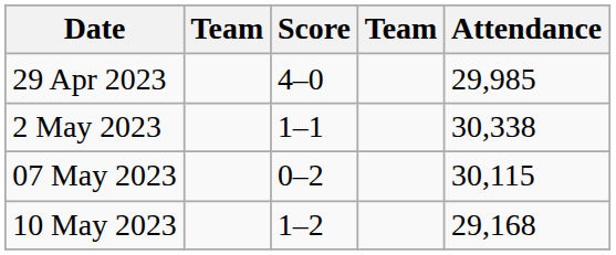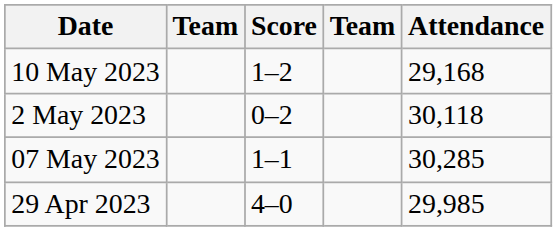rows swapped: 29 Apr 2023 <-> 10 May 2023
2 May 2023 | Score: 1–1 -> 0–2
2 May 2023 | Attendance: 30,338 -> 30,118
07 May 2023 | Score: 0–2 -> 1–1
07 May 2023 | Attendance: 30,115 -> 30,285
